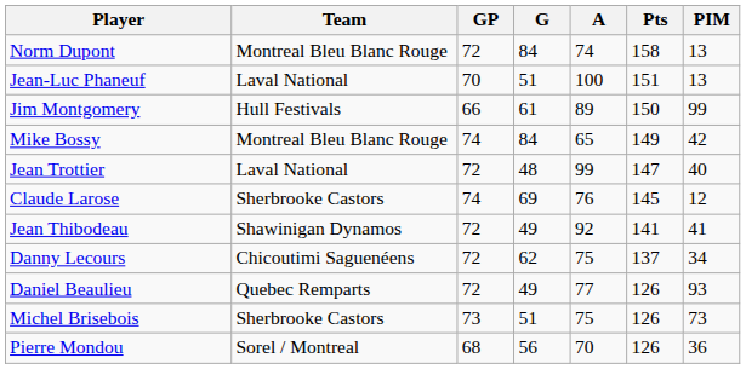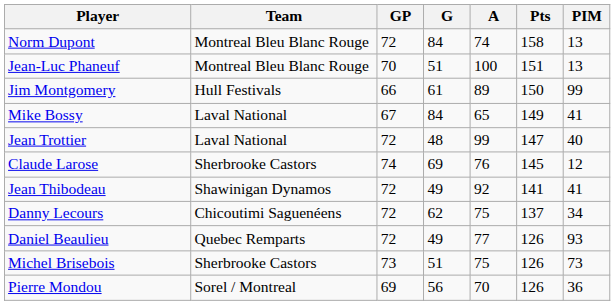Jean-Luc Phaneuf | Team: Laval National -> Montreal Bleu Blanc Rouge
Mike Bossy | Team: Montreal Bleu Blanc Rouge -> Laval National
Mike Bossy | GP: 74 -> 67
Mike Bossy | PIM: 42 -> 41
Pierre Mondou | GP: 68 -> 69
